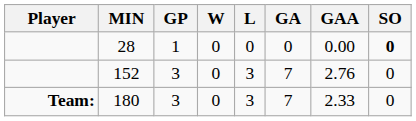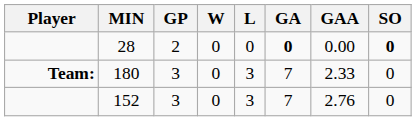28 | GP: 1 -> 2
28 | GA: normal -> bold
rows swapped: 152 <-> 180
